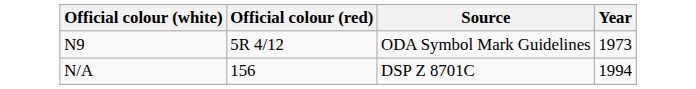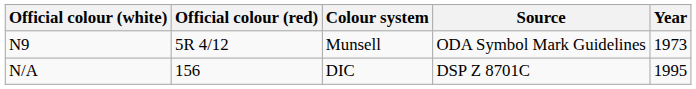+ column: Colour system | Munsell | DIC
N/A | Year: 1994 -> 1995
